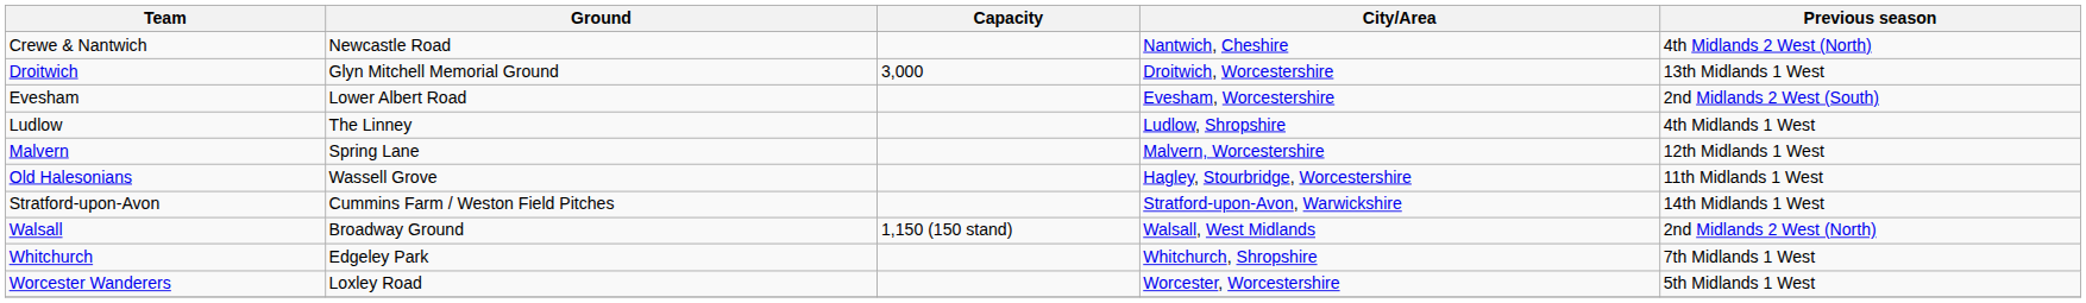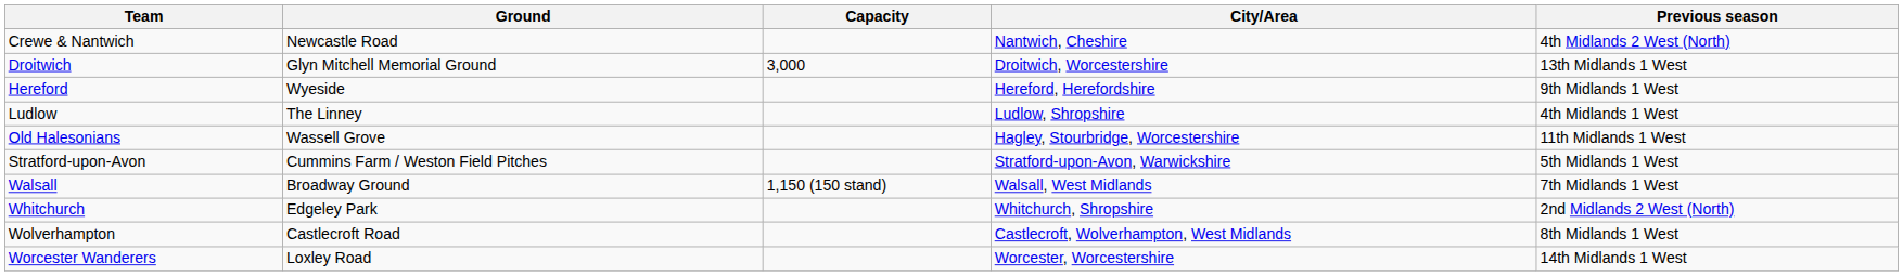- row: Evesham | Lower Albert Road | Evesham, Worcestershire | 2nd Midlands 2 West (South)
+ row: Hereford | Wyeside | Hereford, Herefordshire | 9th Midlands 1 West
- row: Malvern | Spring Lane | Malvern, Worcestershire | 12th Midlands 1 West
Stratford-upon-Avon | Previous season: 14th Midlands 1 West -> 5th Midlands 1 West
Walsall | Previous season: 2nd Midlands 2 West (North) -> 7th Midlands 1 West
Whitchurch | Previous season: 7th Midlands 1 West -> 2nd Midlands 2 West (North)
+ row: Wolverhampton | Castlecroft Road | Castlecroft, Wolverhampton, West Midlands | 8th Midlands 1 West
Worcester Wanderers | Previous season: 5th Midlands 1 West -> 14th Midlands 1 West
